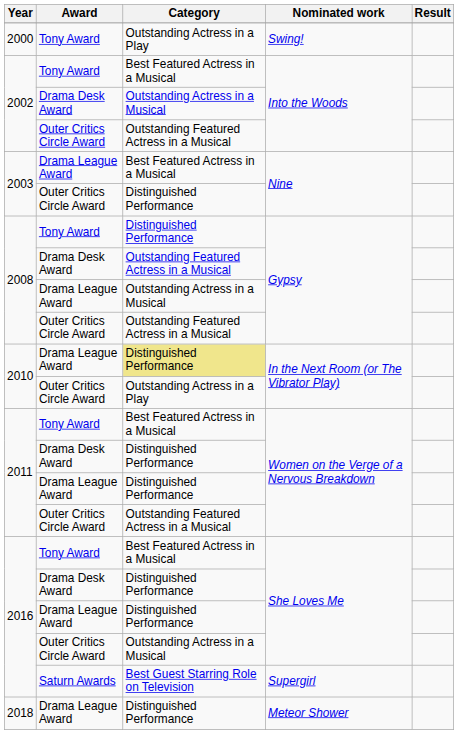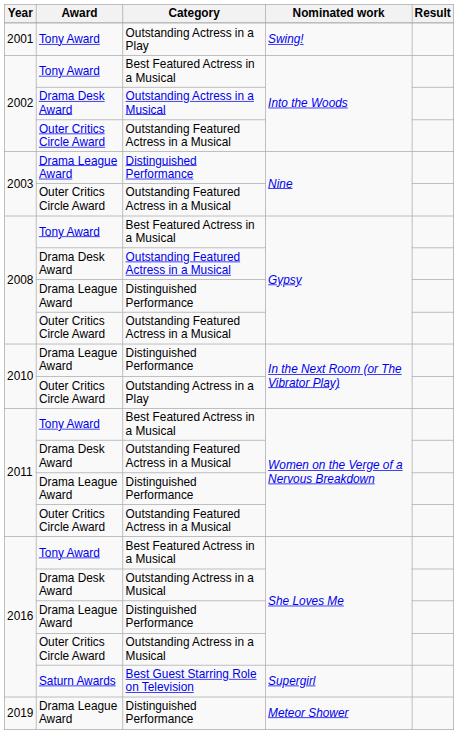Swing! | Year: 2000 -> 2001
Drama League Award / Nine | Category: Best Featured Actress in a Musical -> Distinguished Performance
Outer Critics Circle Award / Nine | Category: Distinguished Performance -> Outstanding Featured Actress in a Musical
Tony Award / Gypsy | Category: Distinguished Performance -> Best Featured Actress in a Musical
Drama League Award / Gypsy | Category: Outstanding Actress in a Musical -> Distinguished Performance
Drama League Award / In the Next Room (or The Vibrator Play) | Category: khaki background -> no background
Drama Desk Award / Women on the Verge of a Nervous Breakdown | Category: Distinguished Performance -> Outstanding Featured Actress in a Musical
Drama Desk Award / She Loves Me | Category: Distinguished Performance -> Outstanding Actress in a Musical
Meteor Shower | Year: 2018 -> 2019
